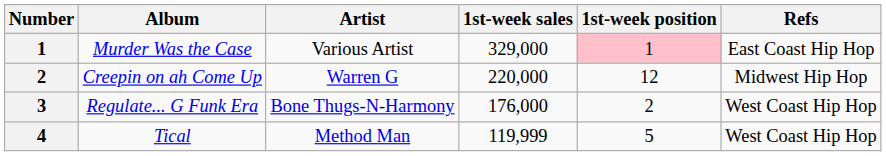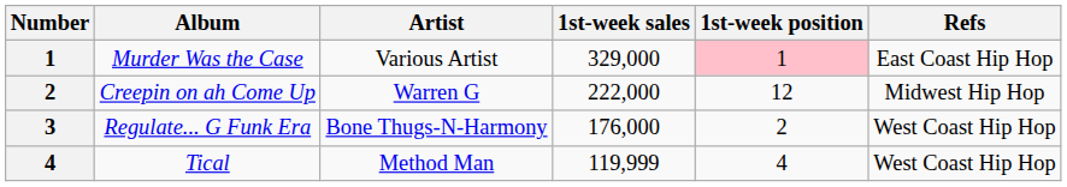Creepin on ah Come Up | 1st-week sales: 220,000 -> 222,000
Tical | 1st-week position: 5 -> 4
